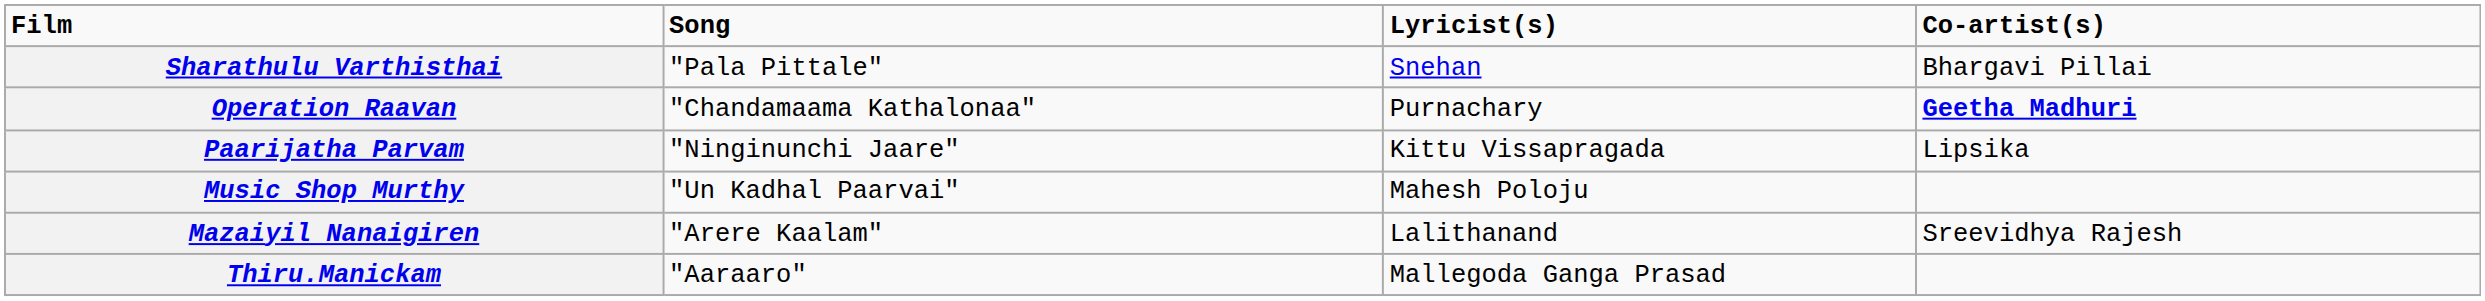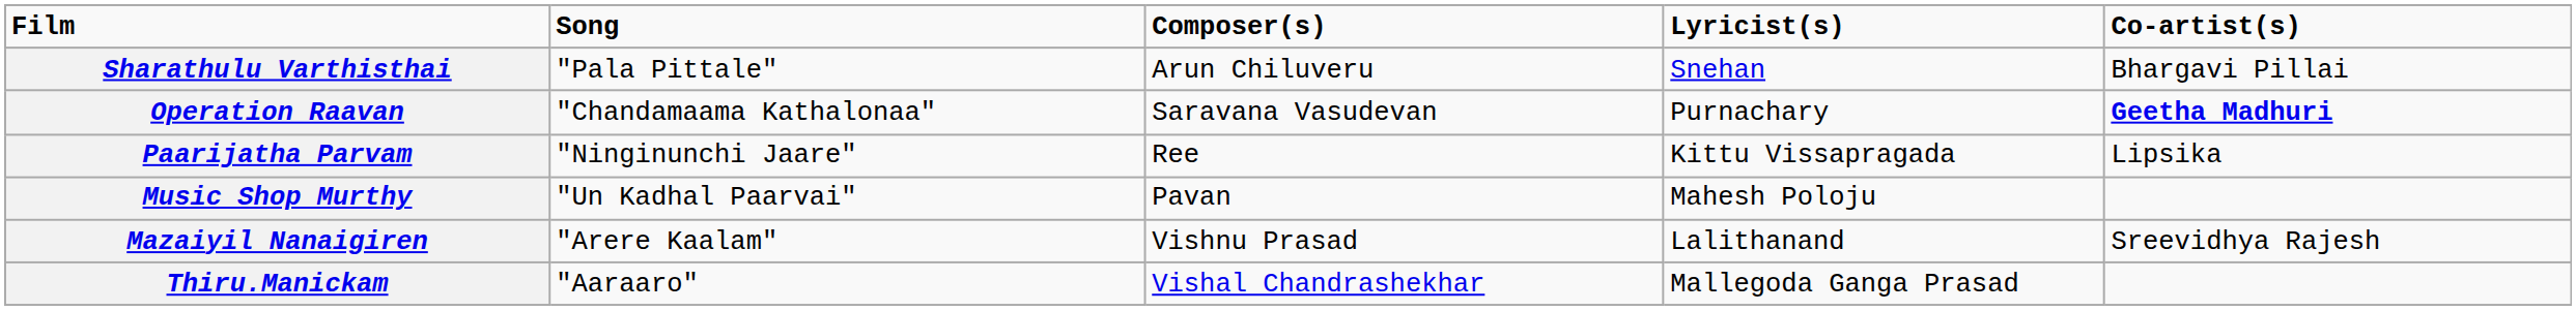+ column: Composer(s) | Arun Chiluveru | Saravana Vasudevan | Ree | Pavan | Vishnu Prasad | Vishal Chandrashekhar
